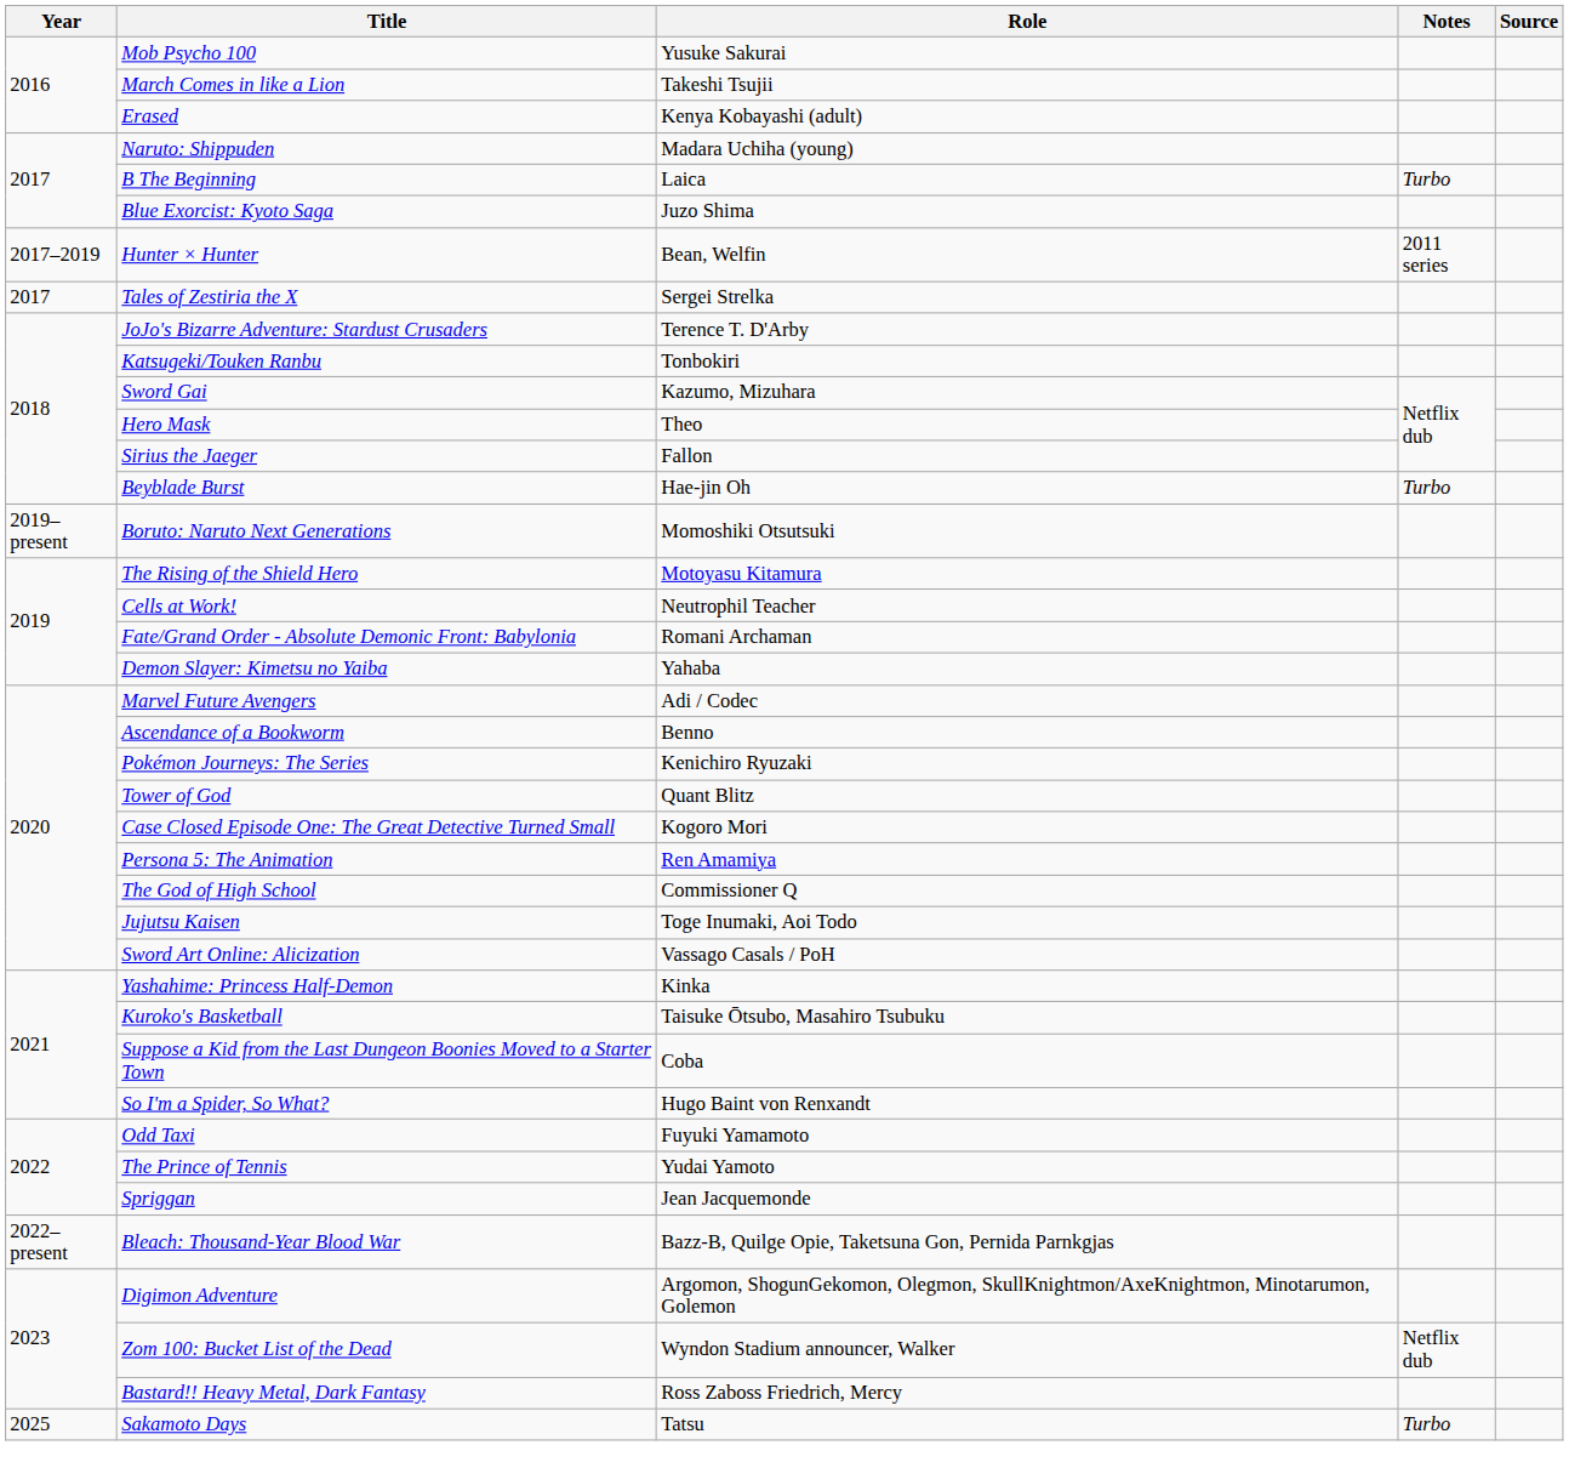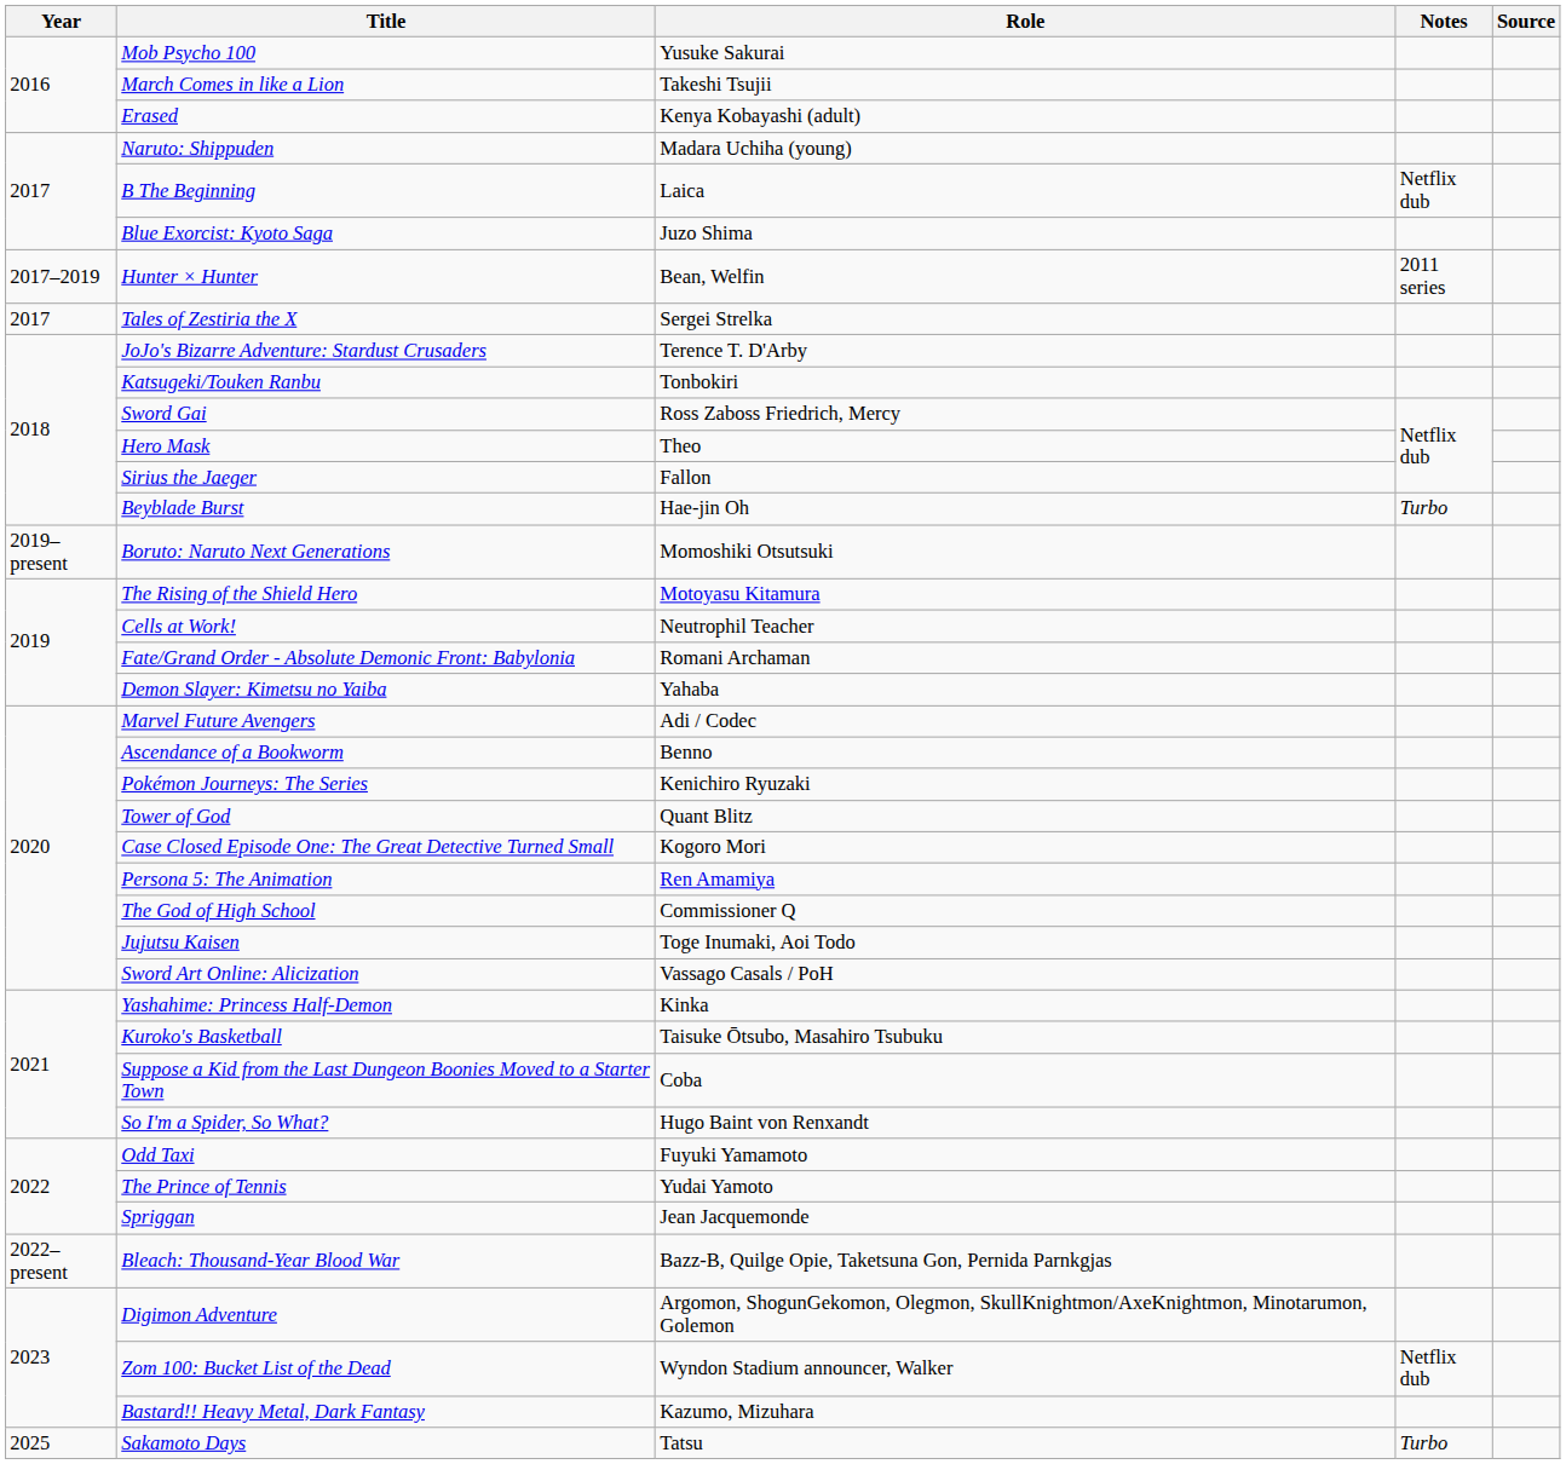B The Beginning | Notes: Turbo -> Netflix dub
Sword Gai | Role: Kazumo, Mizuhara -> Ross Zaboss Friedrich, Mercy
Bastard!! Heavy Metal, Dark Fantasy | Role: Ross Zaboss Friedrich, Mercy -> Kazumo, Mizuhara
